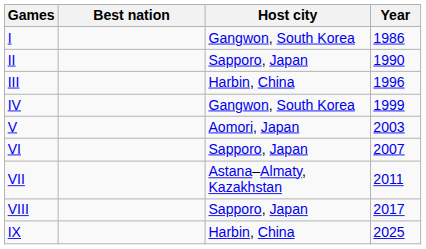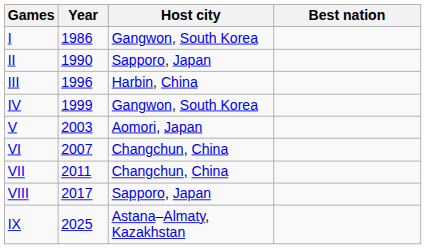columns swapped: Year <-> Best nation
VI | Host city: Sapporo, Japan -> Changchun, China
VII | Host city: Astana–Almaty, Kazakhstan -> Changchun, China
IX | Host city: Harbin, China -> Astana–Almaty, Kazakhstan
